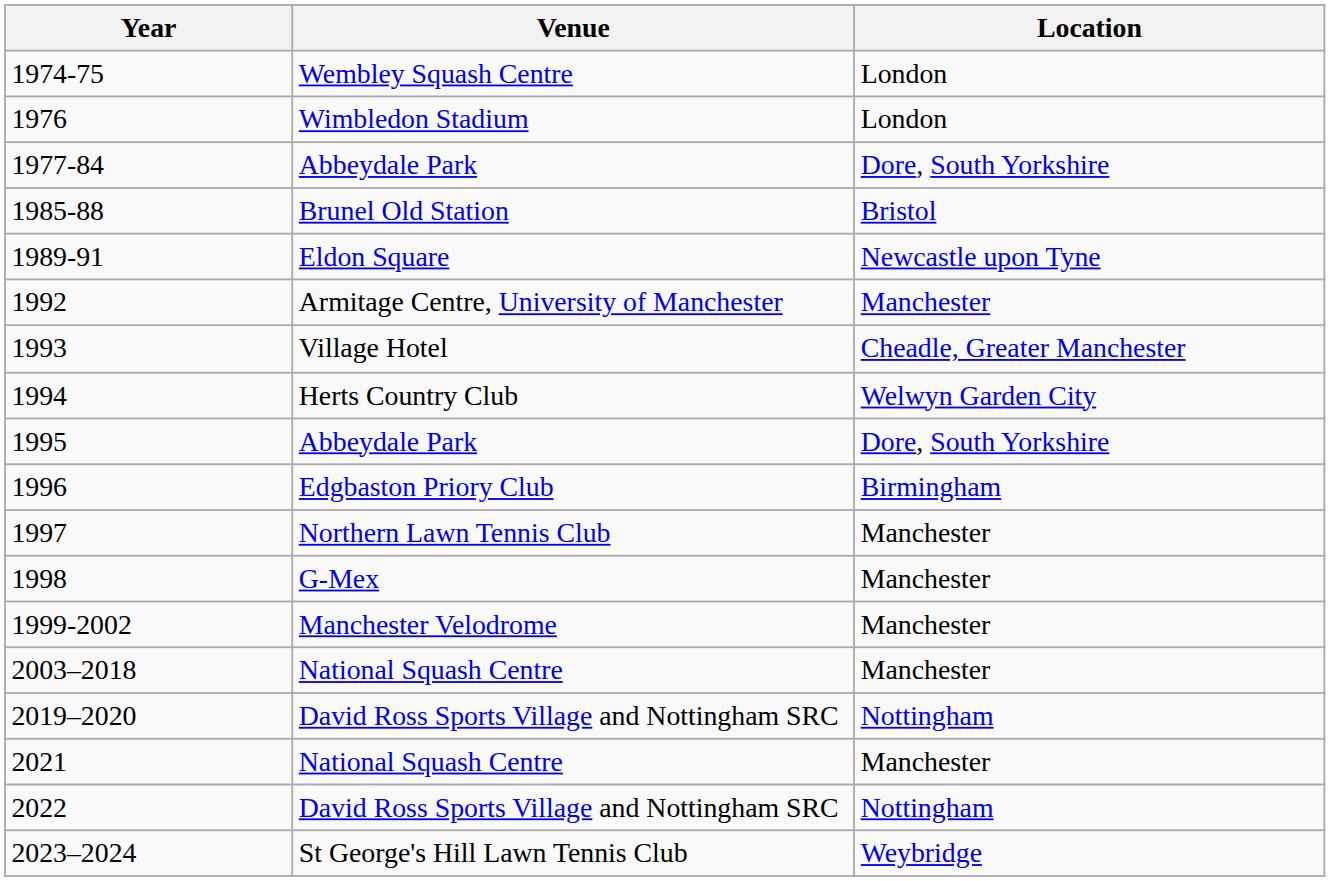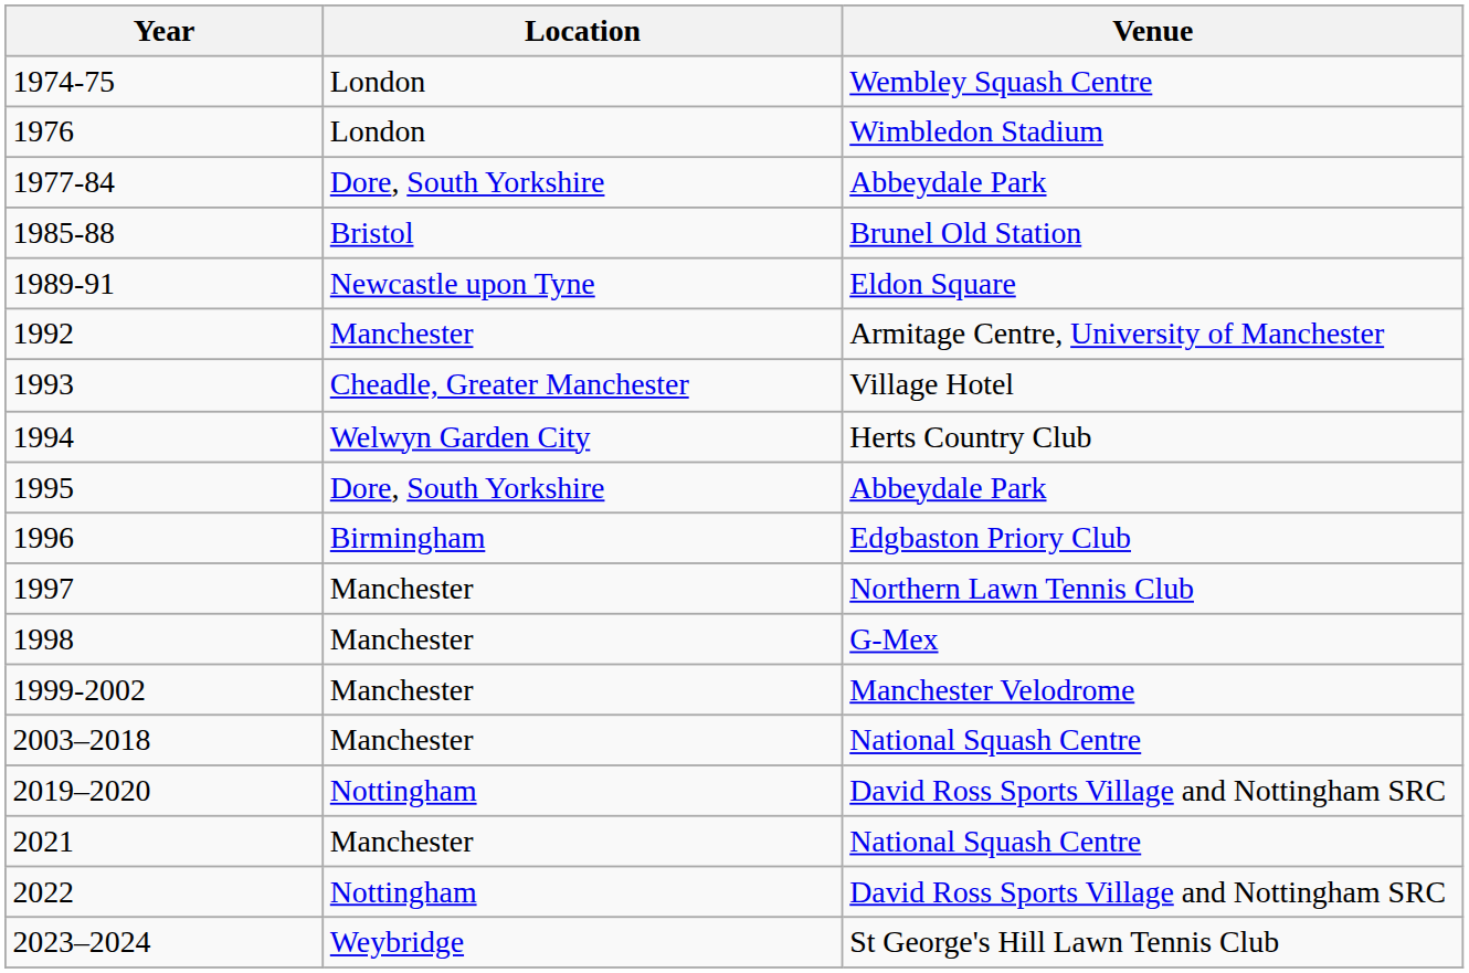columns swapped: Venue <-> Location
